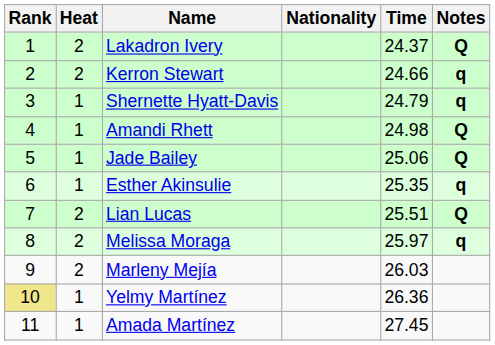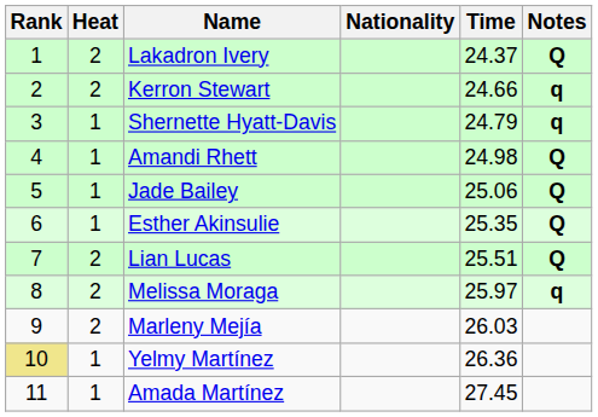Esther Akinsulie | Notes: q -> Q
